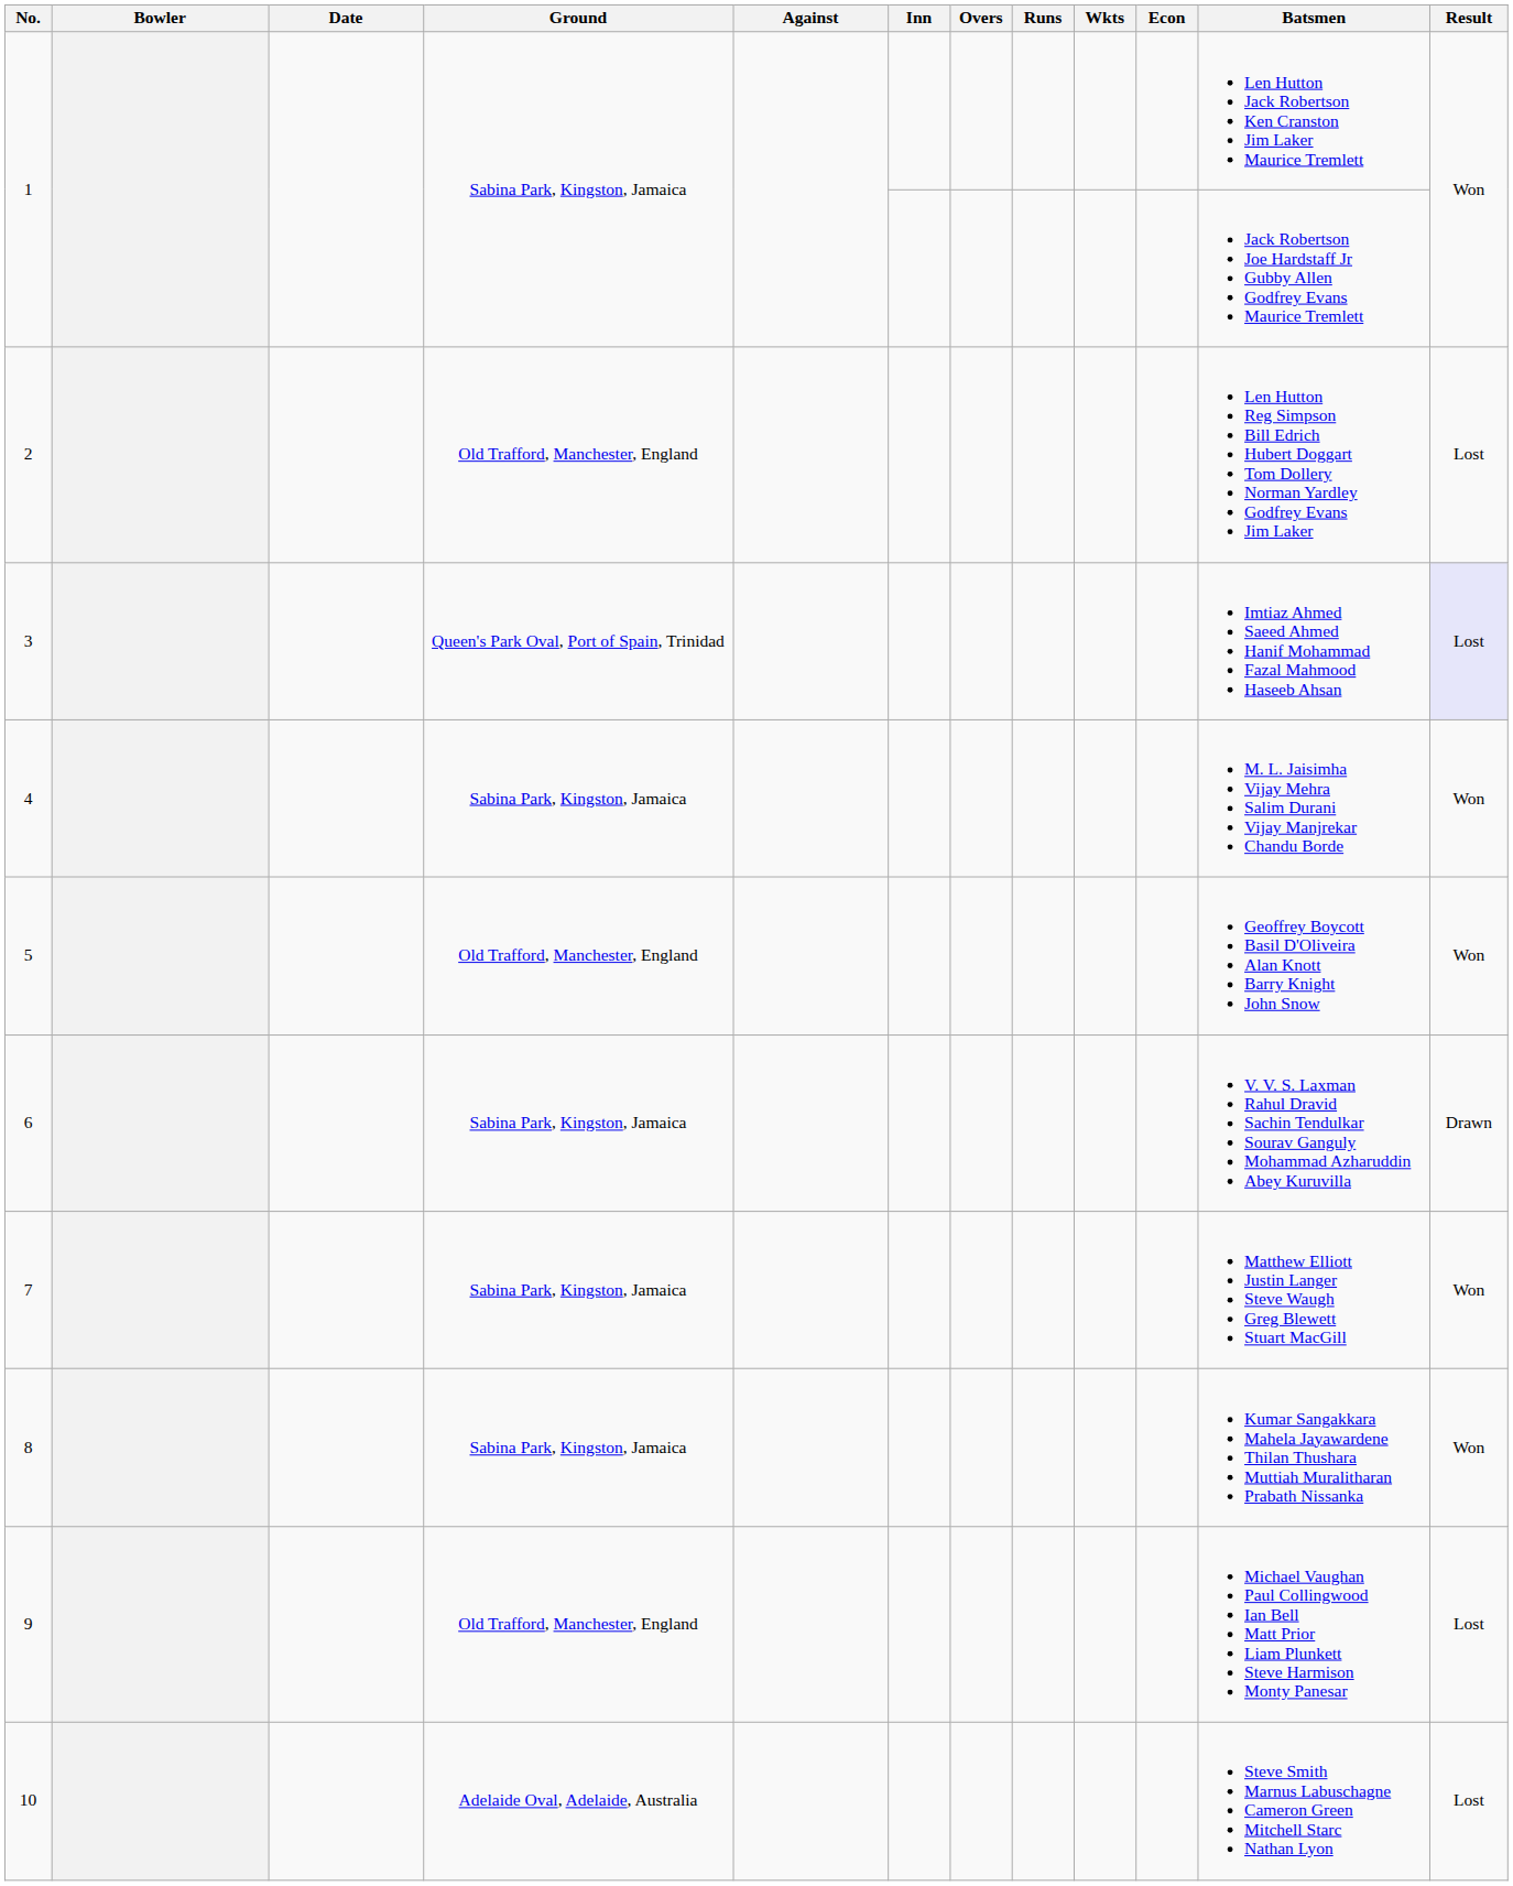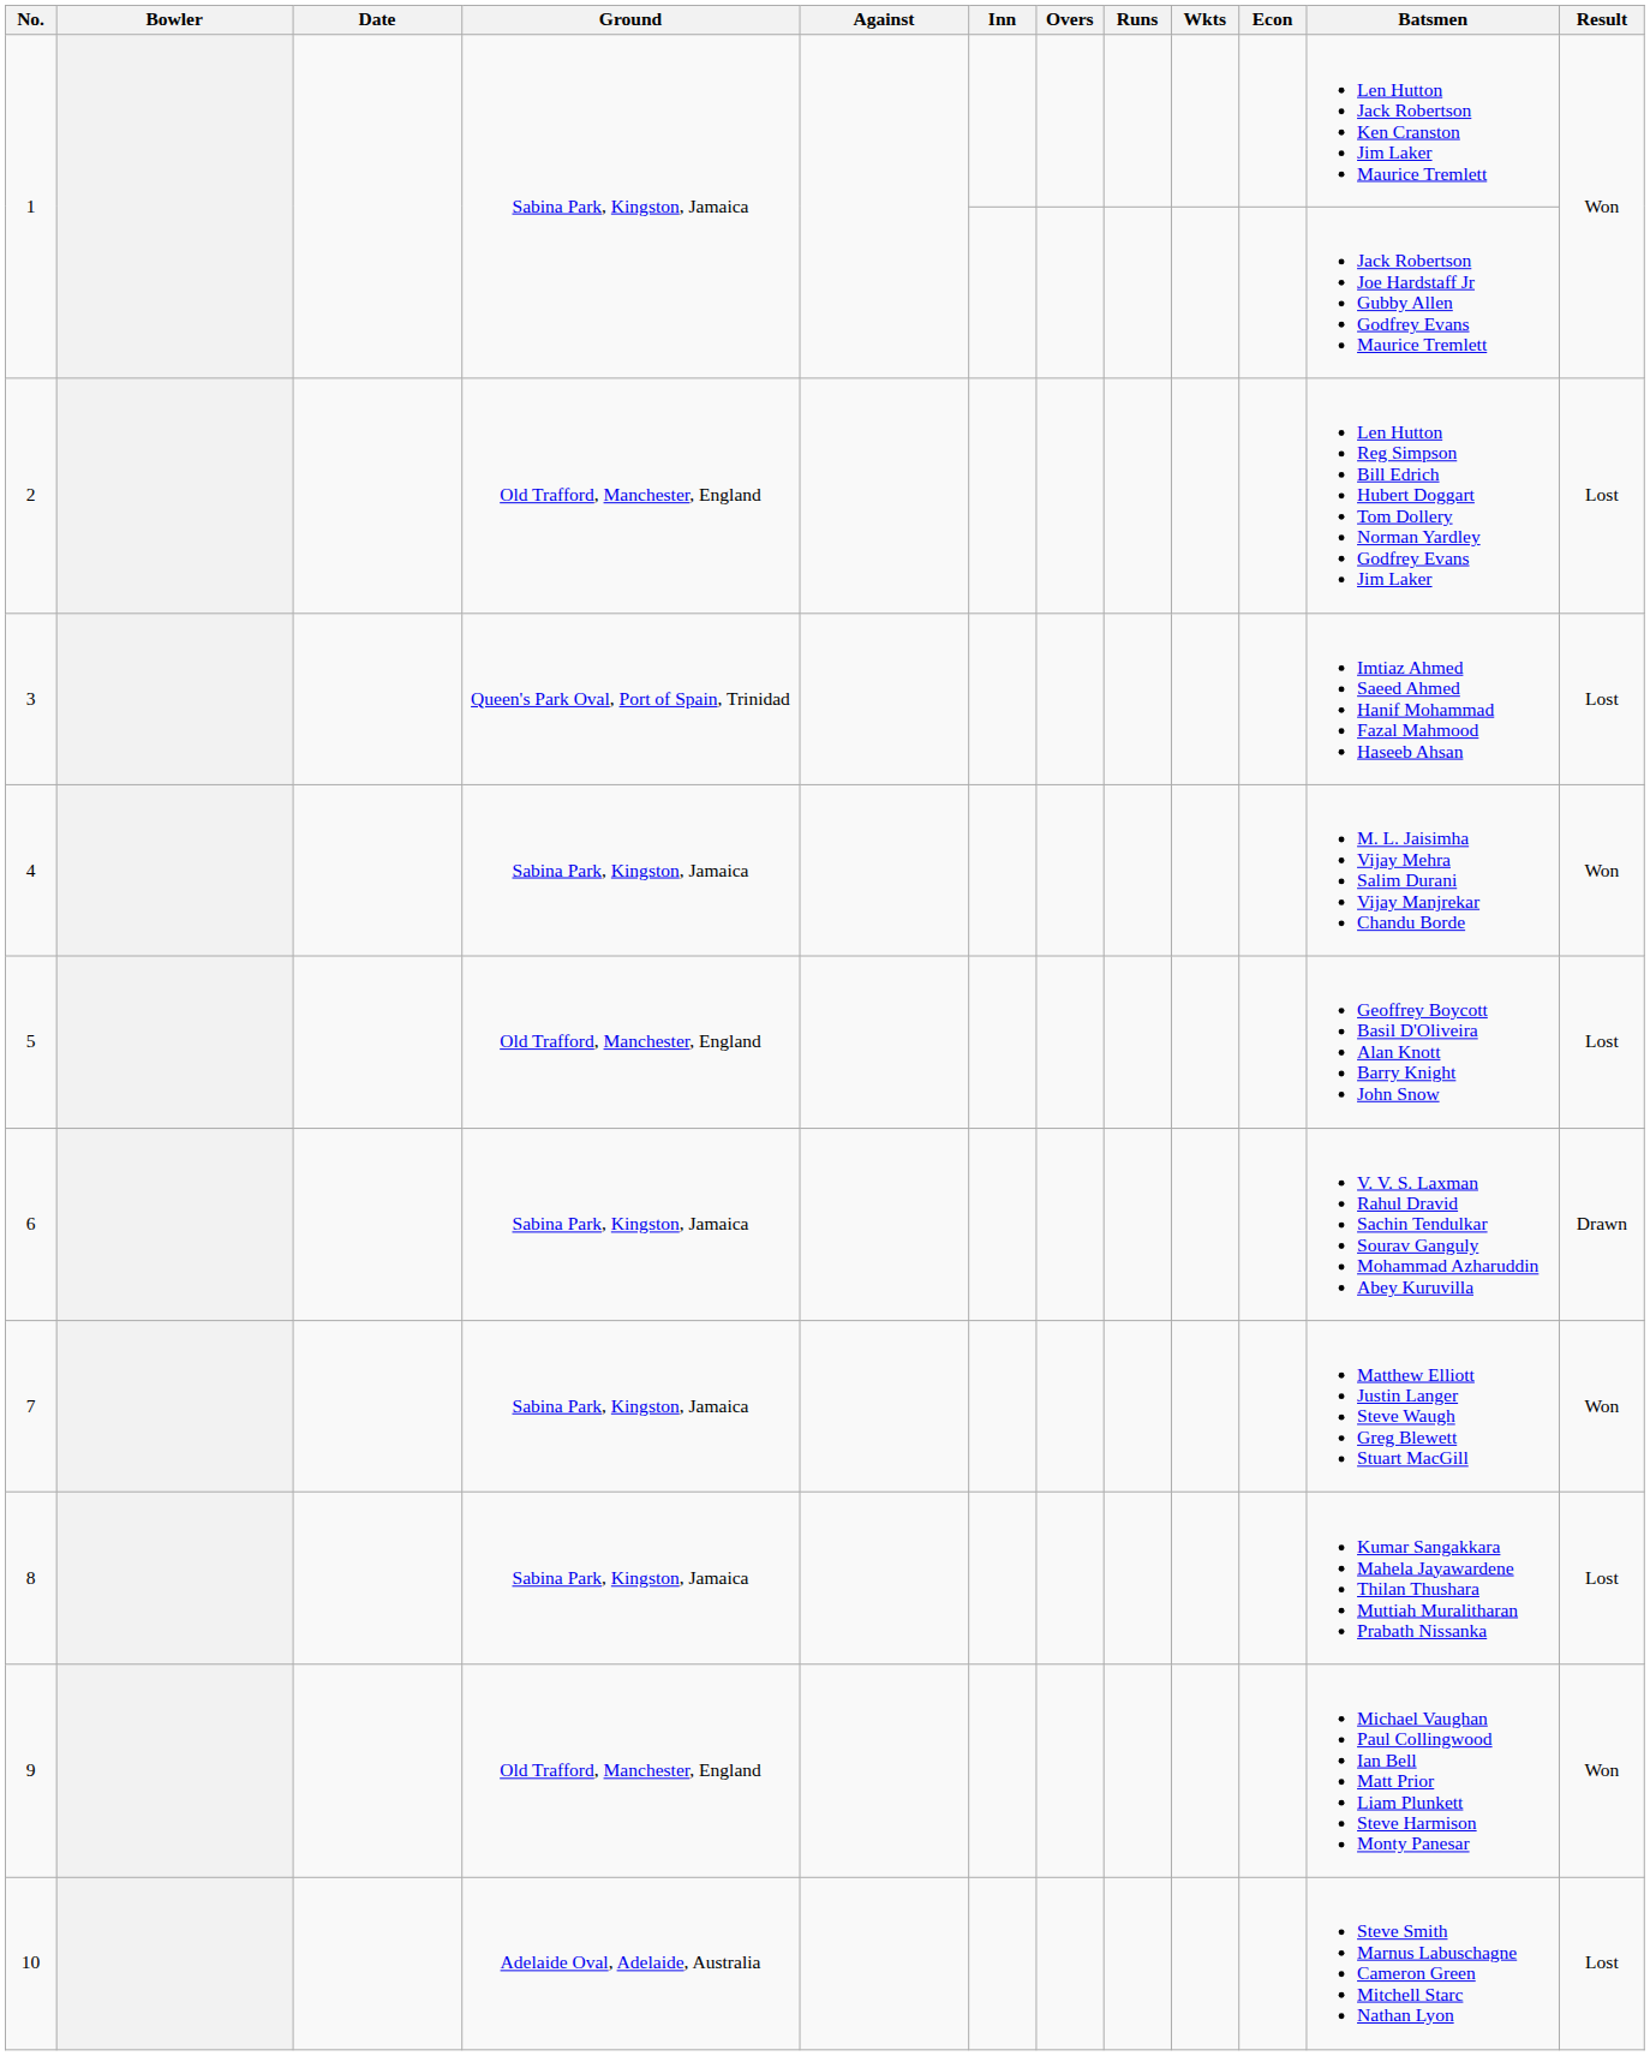3 | Result: lavender background -> no background
5 | Result: Won -> Lost
8 | Result: Won -> Lost
9 | Result: Lost -> Won
